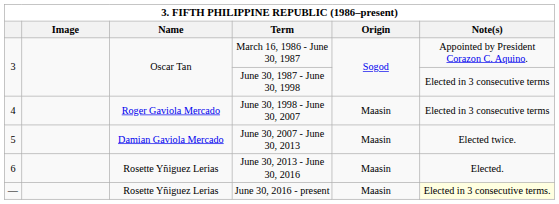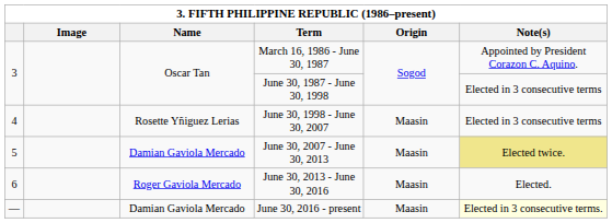June 30, 1998 - June 30, 2007 | Name: Roger Gaviola Mercado -> Rosette Yñiguez Lerias
June 30, 2007 - June 30, 2013 | Note(s): no background -> khaki background
June 30, 2013 - June 30, 2016 | Name: Rosette Yñiguez Lerias -> Roger Gaviola Mercado
June 30, 2016 - present | Name: Rosette Yñiguez Lerias -> Damian Gaviola Mercado
